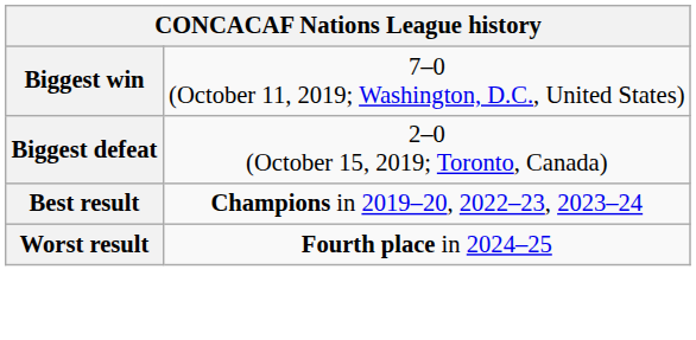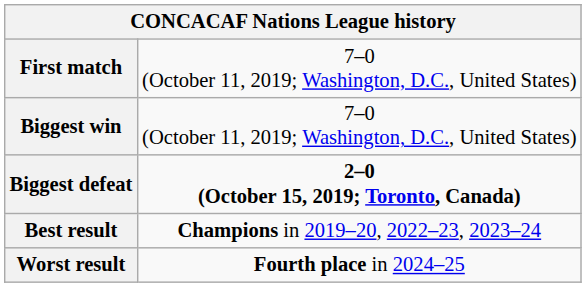+ row: First match | 7–0 (October 11, 2019; Washington, D.C., United States)
Biggest defeat | column 2: normal -> bold
